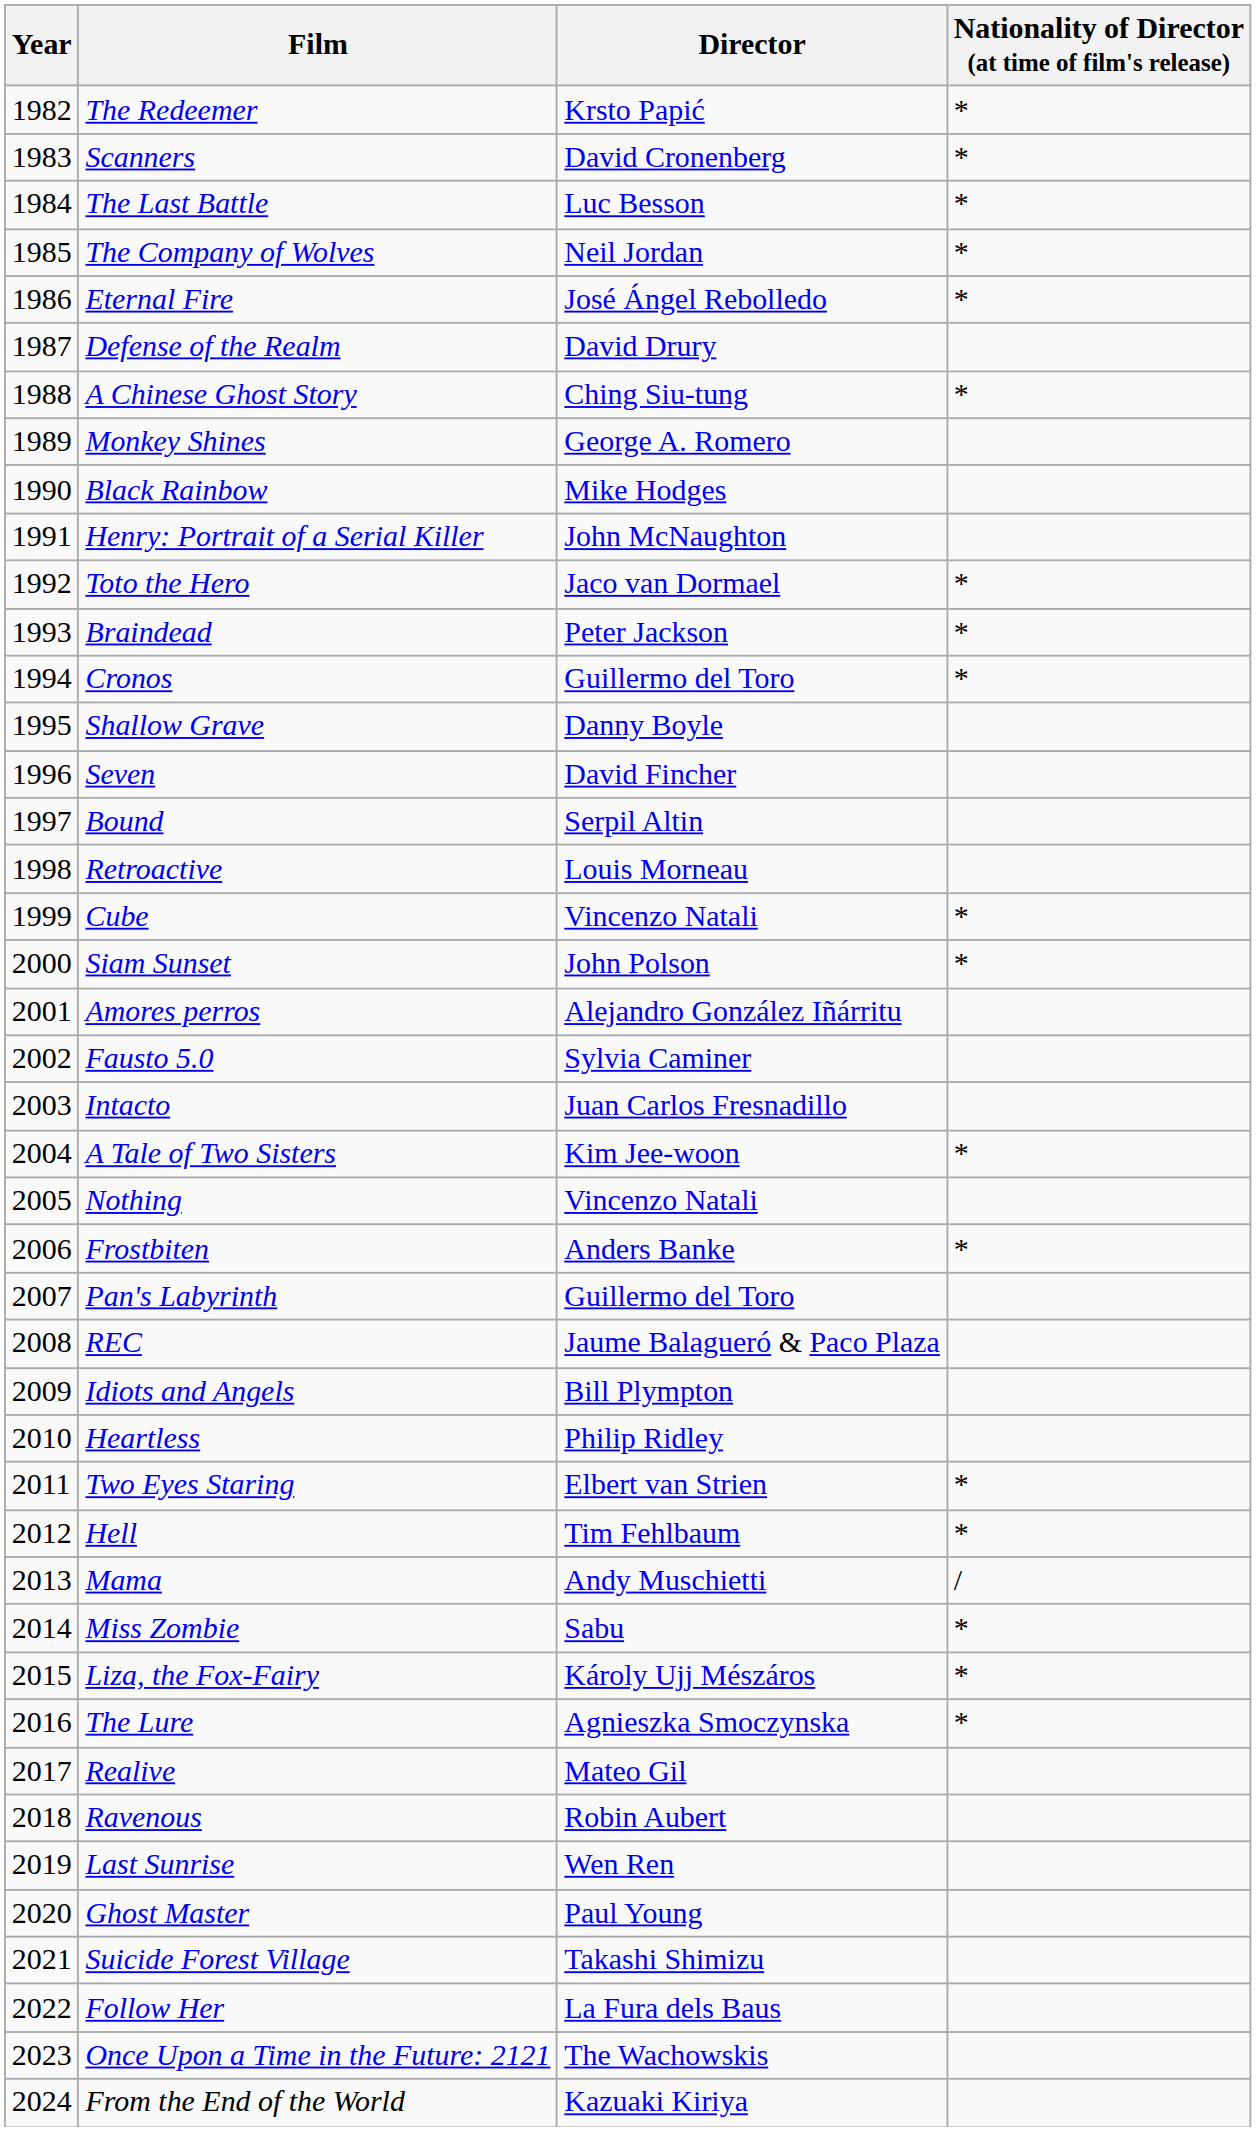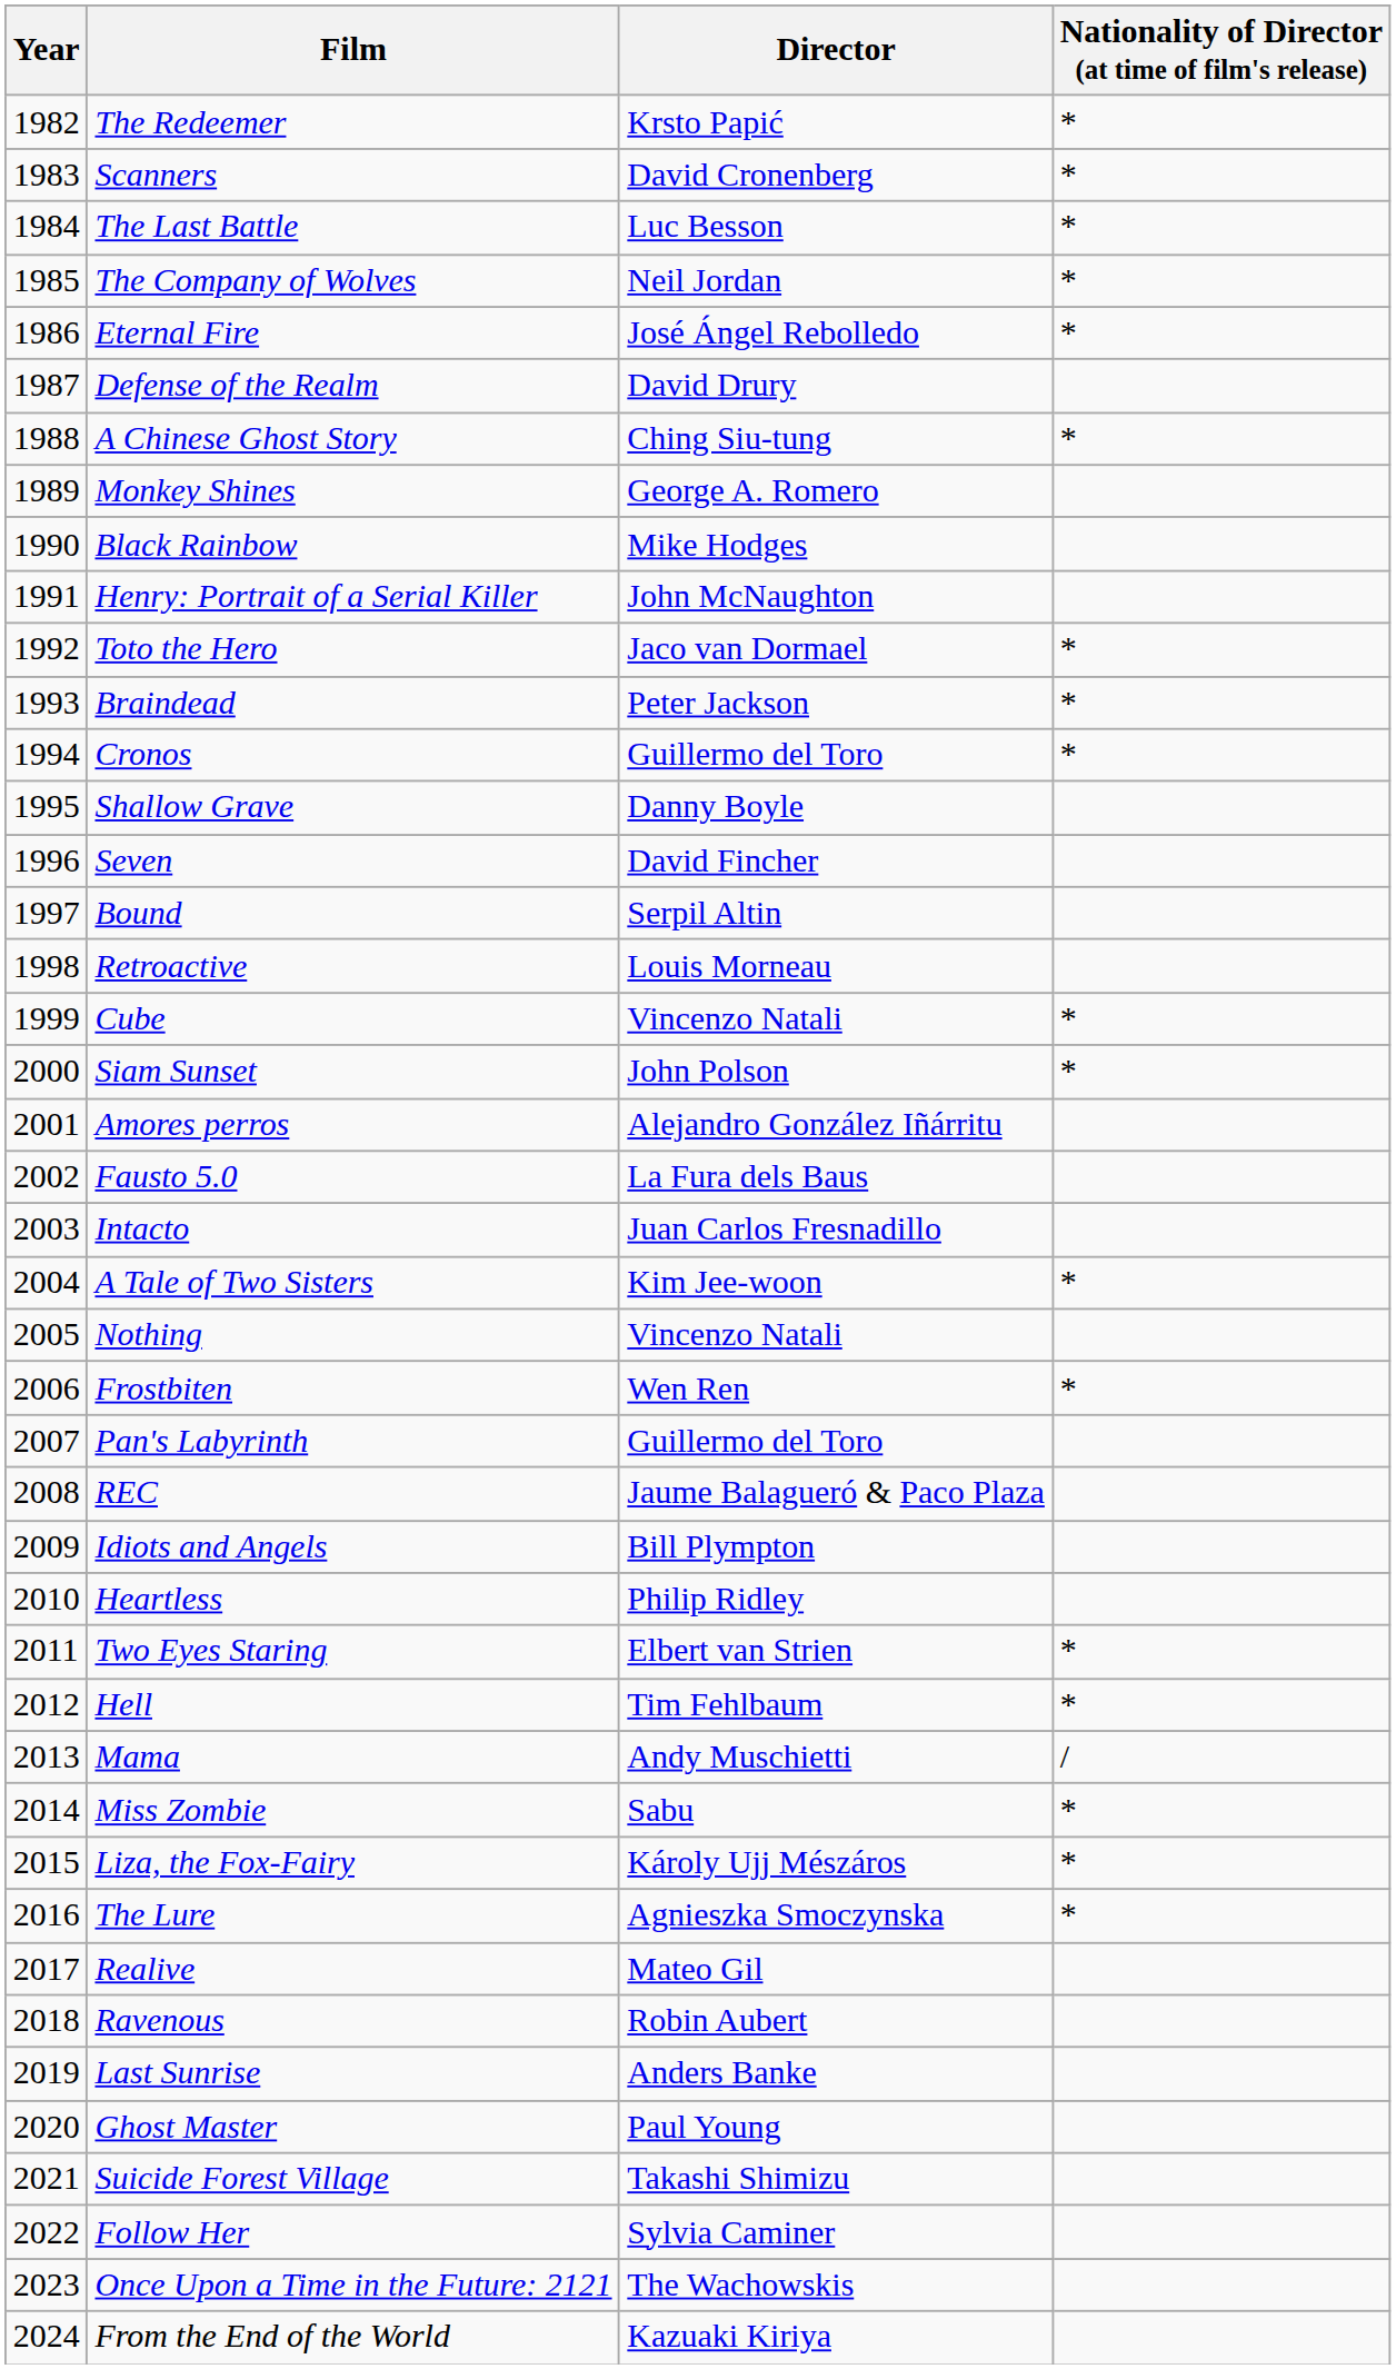Fausto 5.0 | Director: Sylvia Caminer -> La Fura dels Baus
Frostbiten | Director: Anders Banke -> Wen Ren
Last Sunrise | Director: Wen Ren -> Anders Banke
Follow Her | Director: La Fura dels Baus -> Sylvia Caminer
